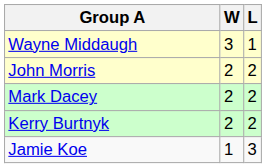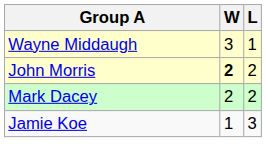John Morris | W: normal -> bold
- row: Kerry Burtnyk | 2 | 2
